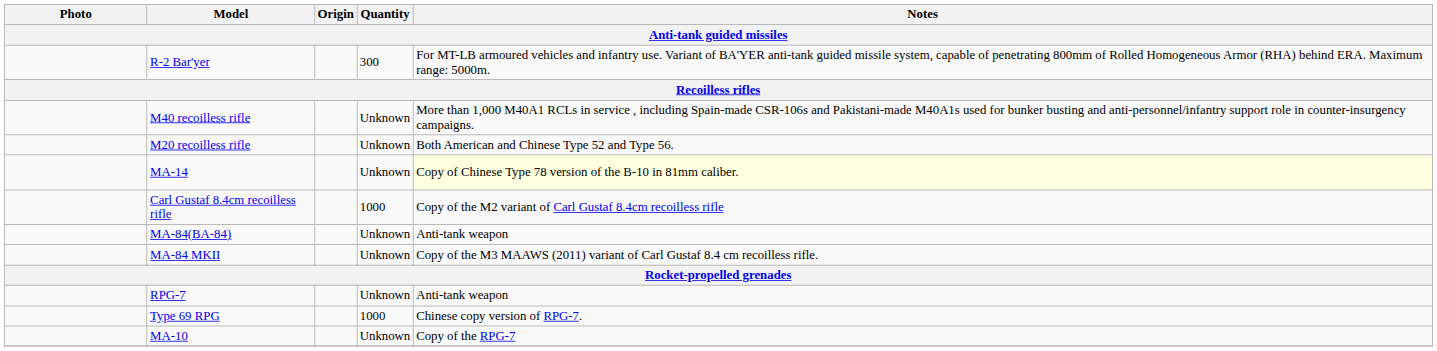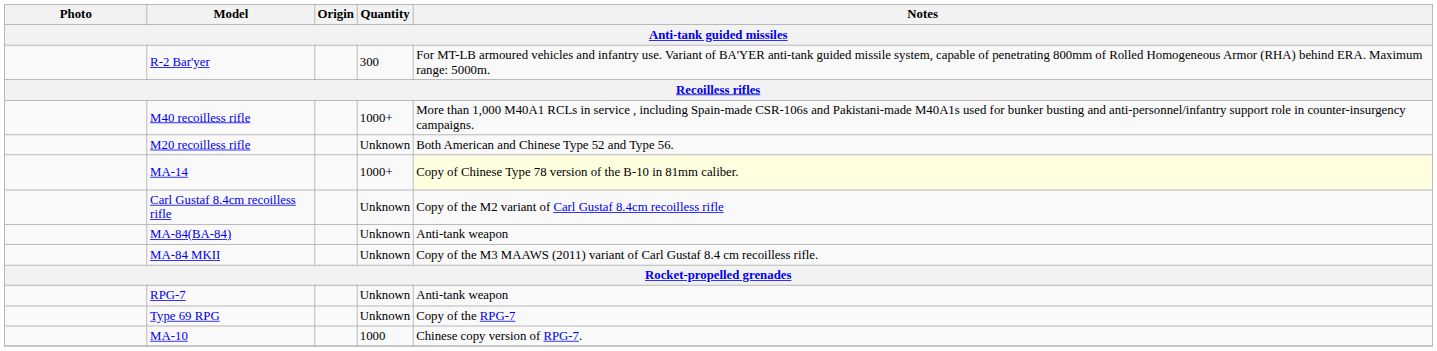M40 recoilless rifle | Quantity: Unknown -> 1000+
MA-14 | Quantity: Unknown -> 1000+
Carl Gustaf 8.4cm recoilless rifle | Quantity: 1000 -> Unknown
Type 69 RPG | Quantity: 1000 -> Unknown
Type 69 RPG | Notes: Chinese copy version of RPG-7. -> Copy of the RPG-7
MA-10 | Quantity: Unknown -> 1000
MA-10 | Notes: Copy of the RPG-7 -> Chinese copy version of RPG-7.
